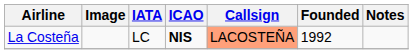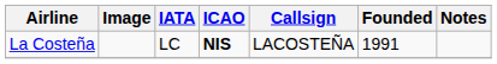La Costeña | Callsign: lightsalmon background -> no background
La Costeña | Founded: 1992 -> 1991
